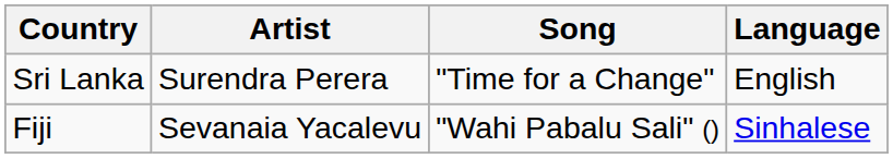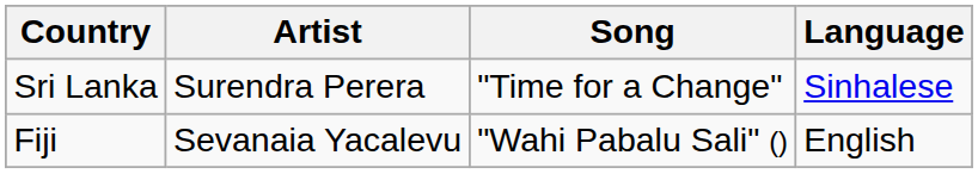Sri Lanka | Language: English -> Sinhalese
Fiji | Language: Sinhalese -> English
